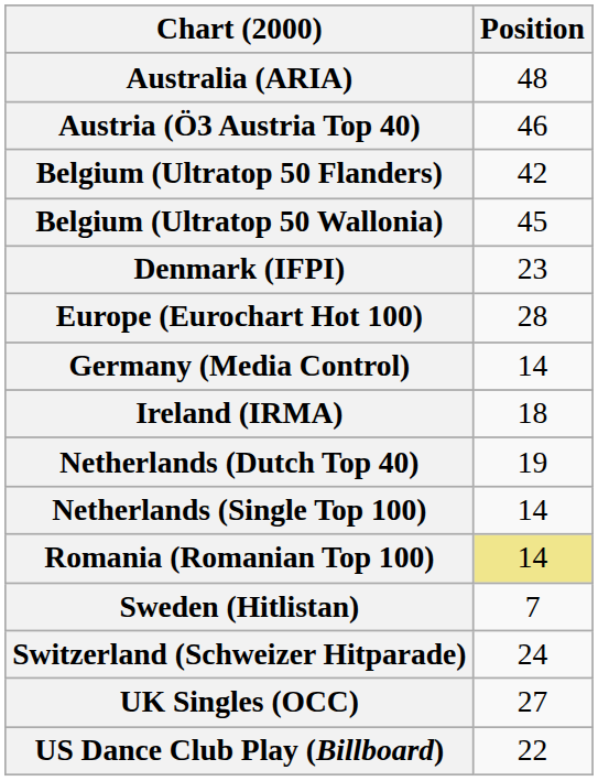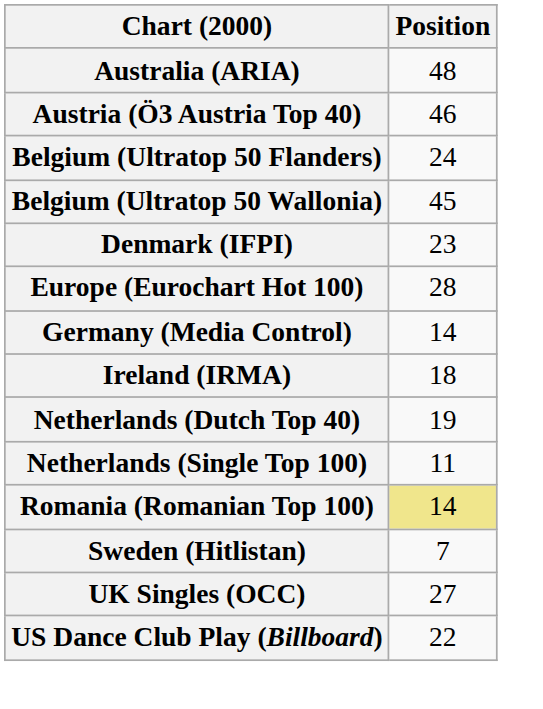Belgium (Ultratop 50 Flanders) | Position: 42 -> 24
Netherlands (Single Top 100) | Position: 14 -> 11
- row: Switzerland (Schweizer Hitparade) | 24
